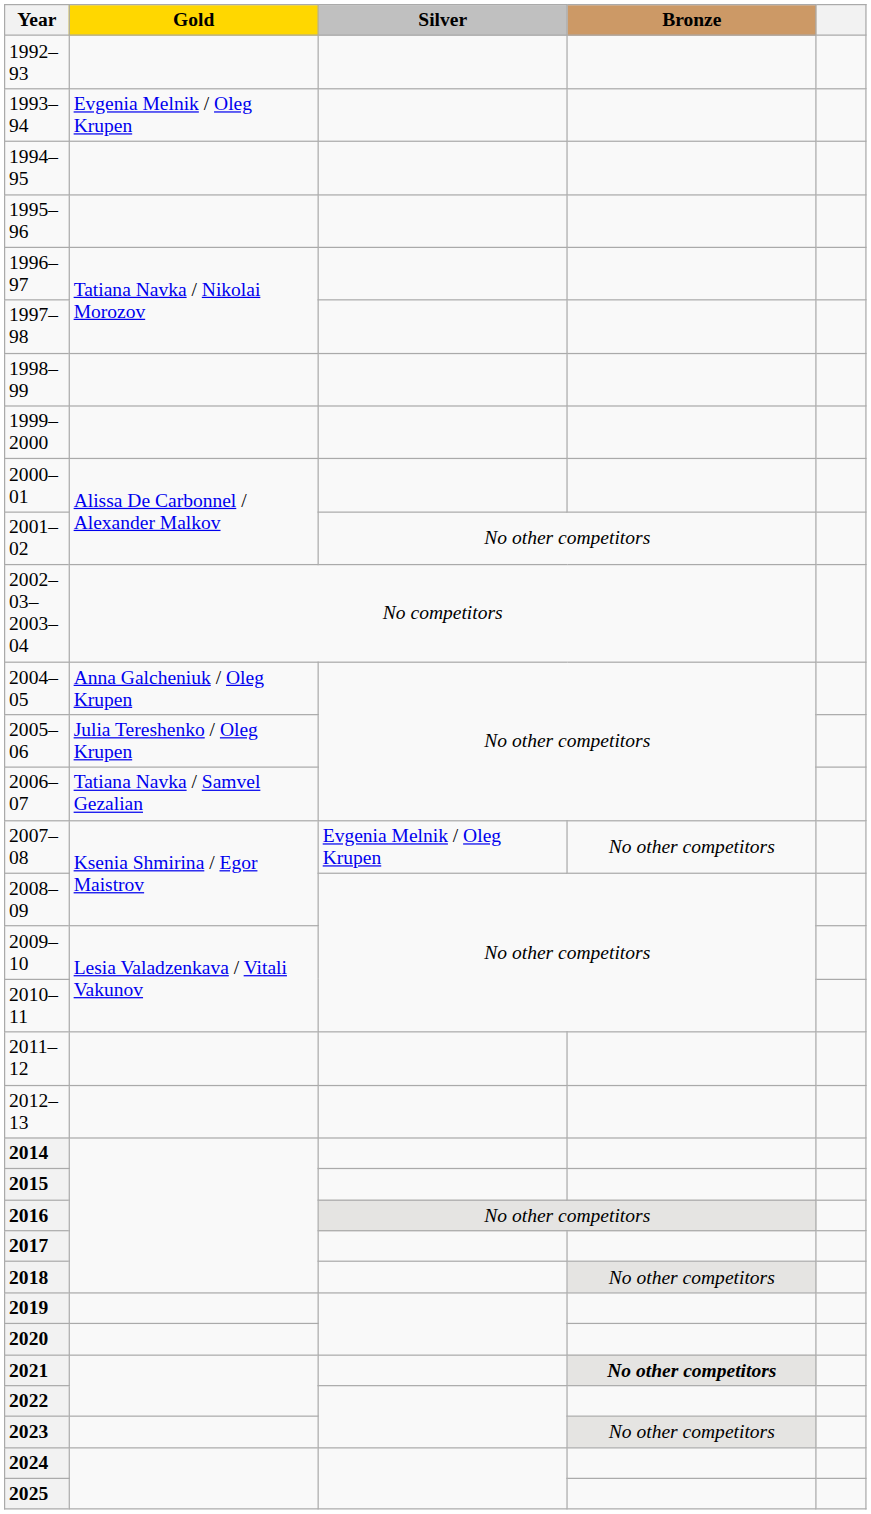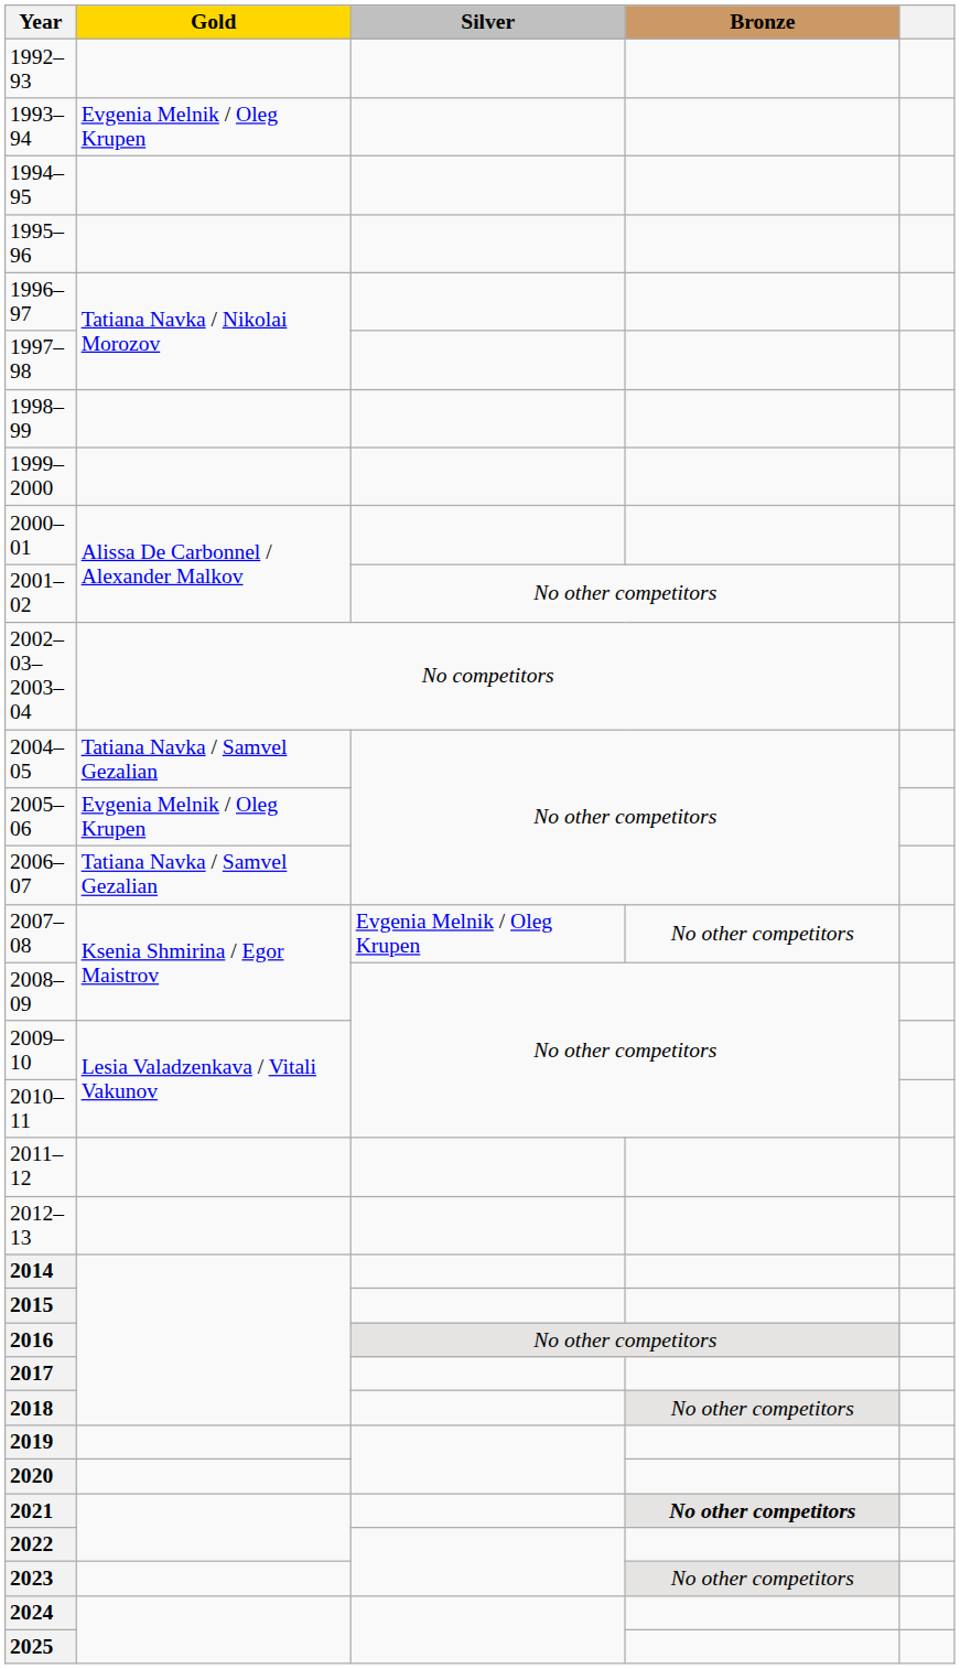2004–05 | Gold: Anna Galcheniuk / Oleg Krupen -> Tatiana Navka / Samvel Gezalian
2005–06 | Gold: Julia Tereshenko / Oleg Krupen -> Evgenia Melnik / Oleg Krupen
